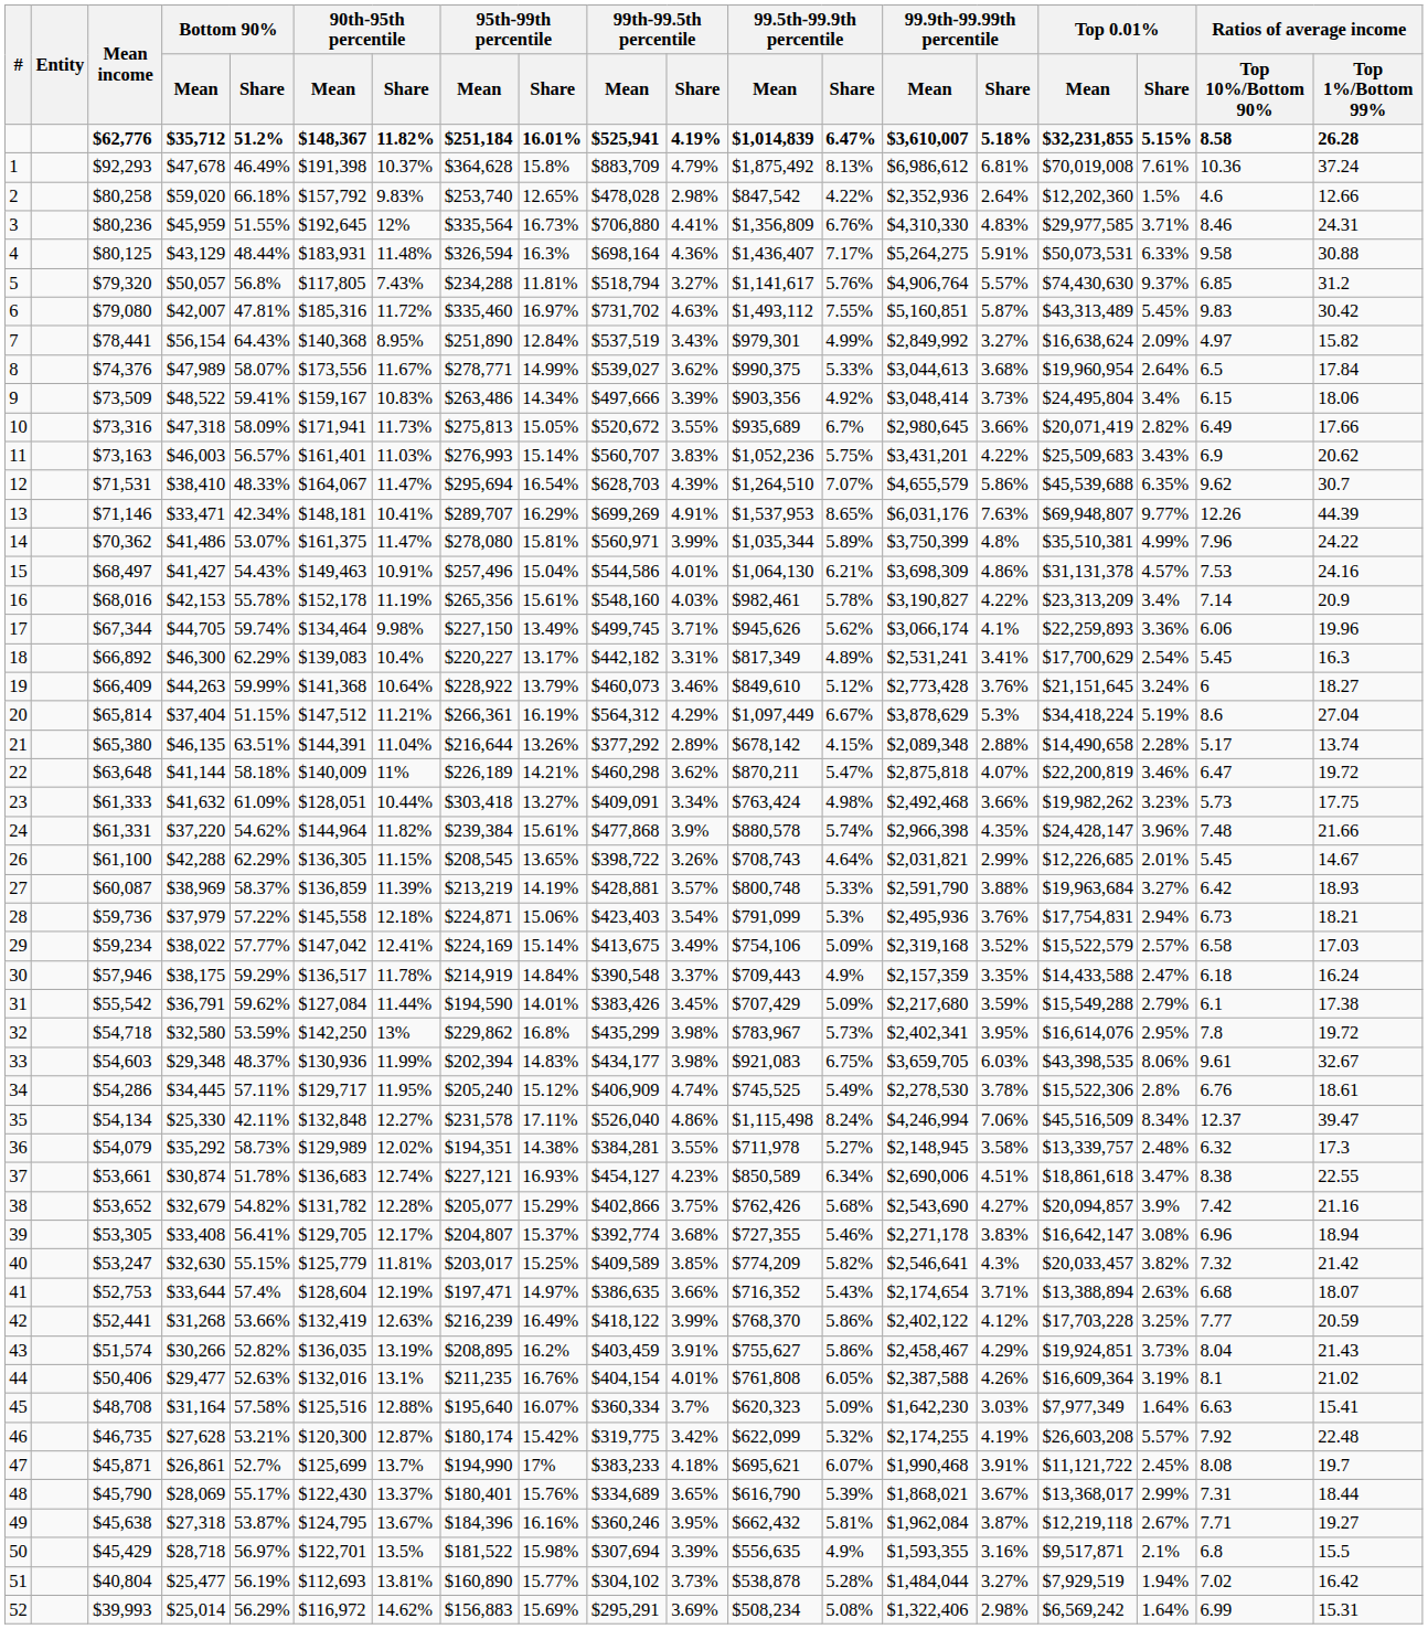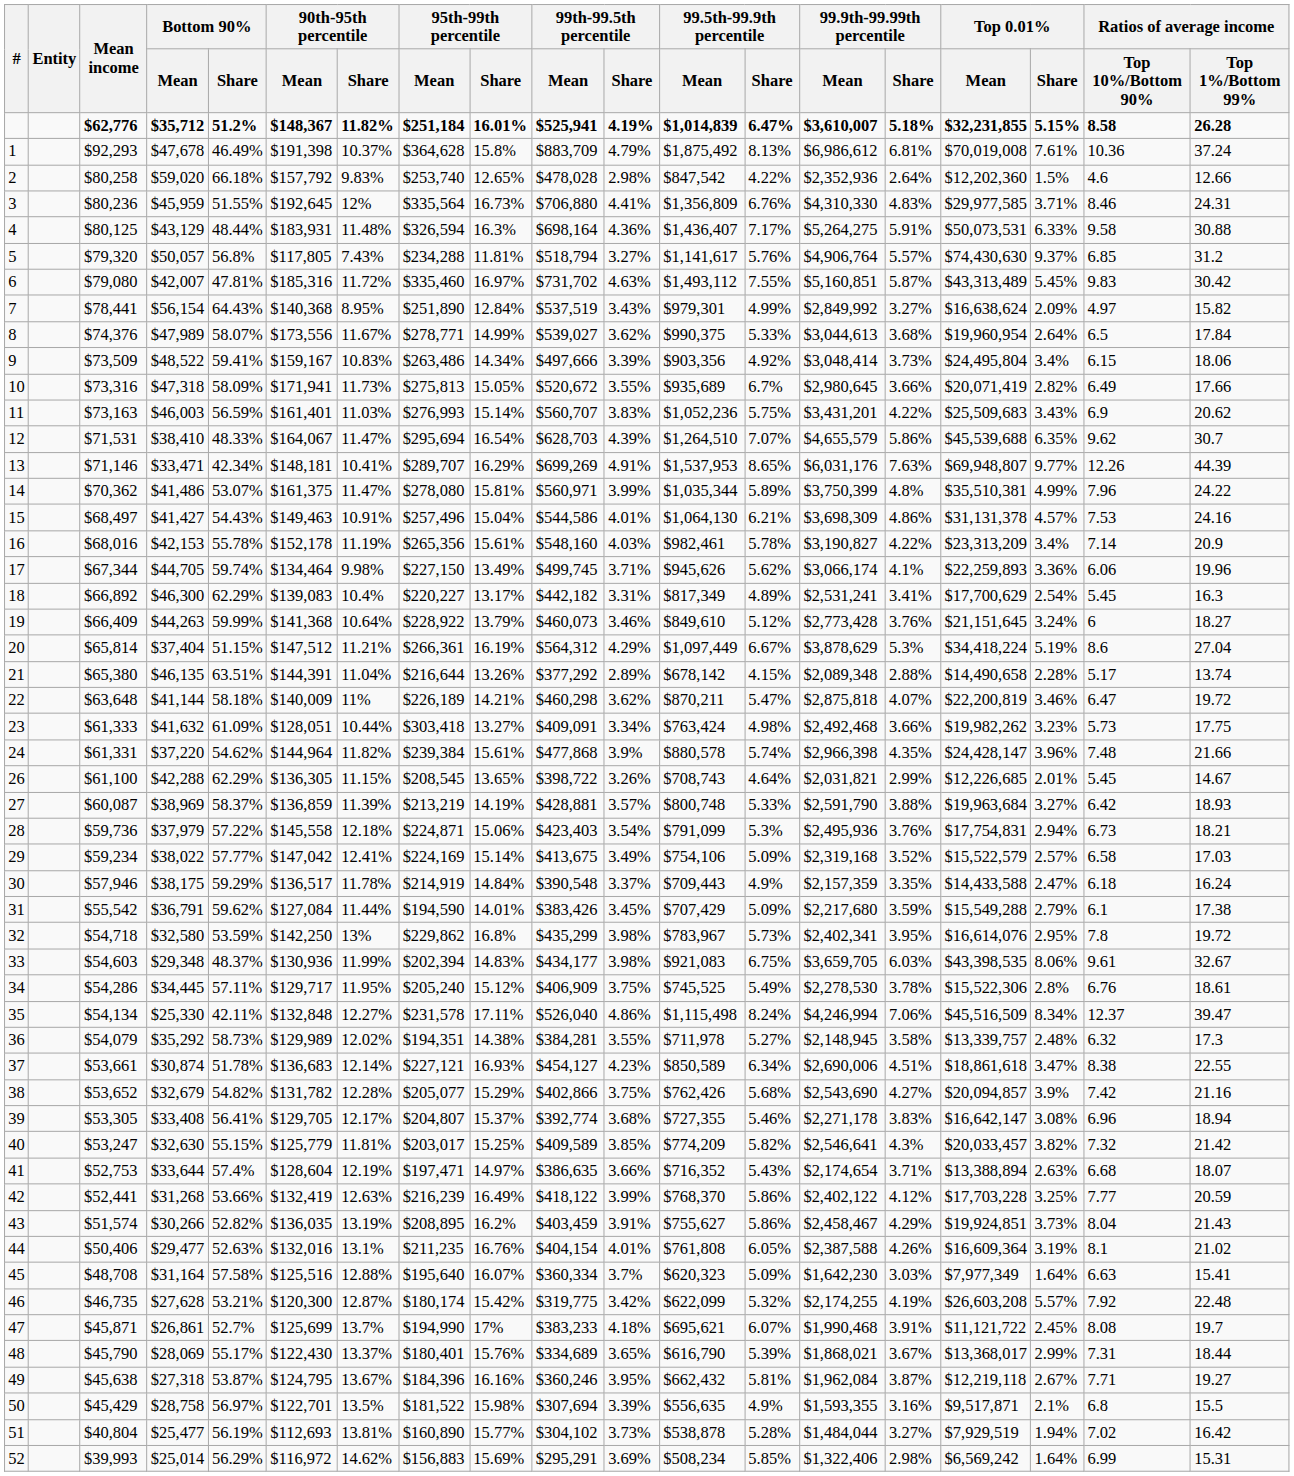11 | Bottom 90% / Share: 56.57% -> 56.59%
34 | 99th-99.5th percentile / Share: 4.74% -> 3.75%
37 | 90th-95th percentile / Share: 12.74% -> 12.14%
50 | Bottom 90% / Mean: $28,718 -> $28,758
52 | 99.5th-99.9th percentile / Share: 5.08% -> 5.85%
